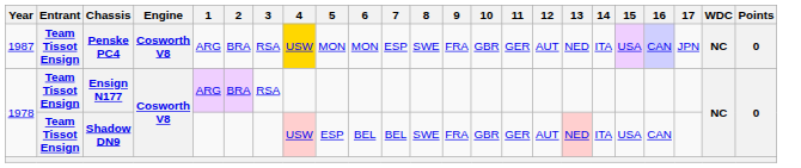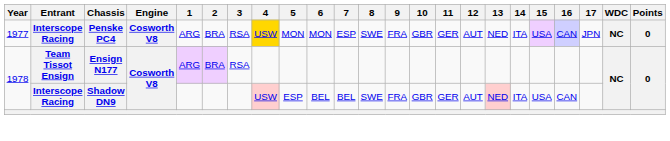Penske PC4 | Year: 1987 -> 1977
Penske PC4 | Entrant: Team Tissot Ensign -> Interscope Racing
Shadow DN9 | Entrant: Team Tissot Ensign -> Interscope Racing
